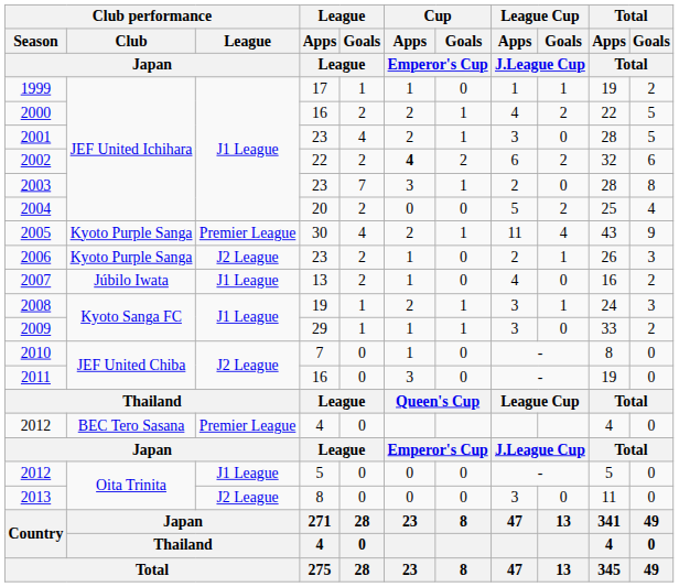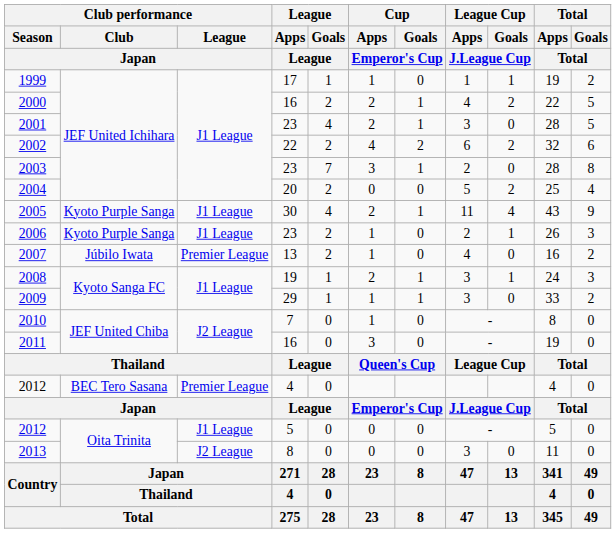2002 | Cup / Apps / Emperor's Cup: bold -> normal
2005 | Club performance / League / Japan: Premier League -> J1 League
2006 | Club performance / League / Japan: J2 League -> J1 League
2007 | Club performance / League / Japan: J1 League -> Premier League
